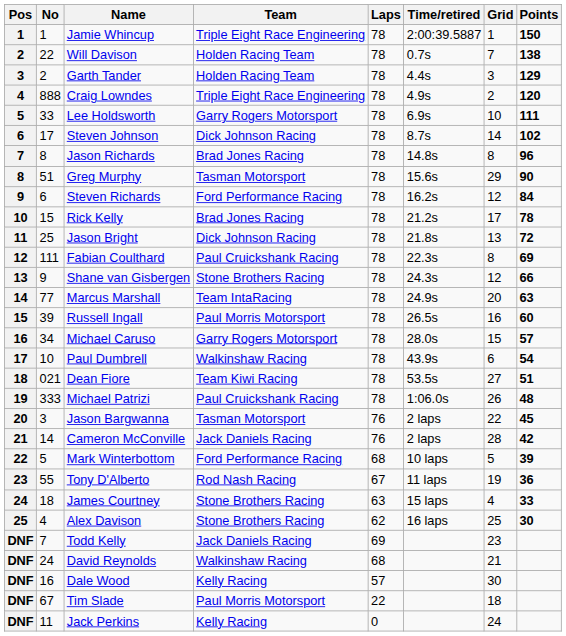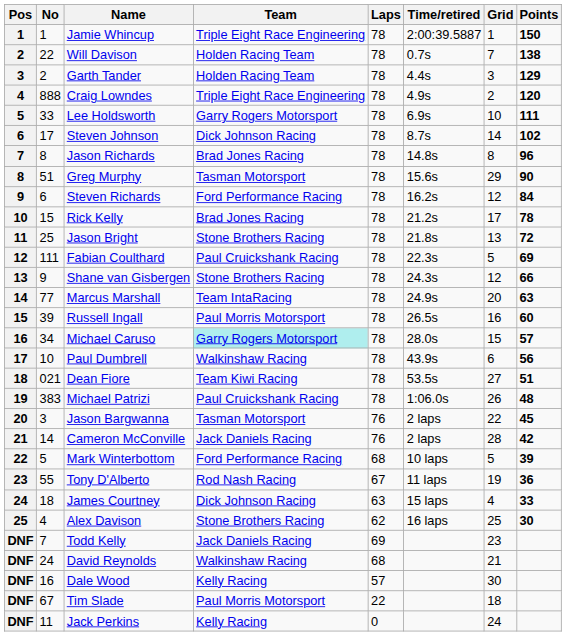Jason Bright | Team: Dick Johnson Racing -> Stone Brothers Racing
Fabian Coulthard | Grid: 8 -> 5
Michael Caruso | Team: no background -> paleturquoise background
Paul Dumbrell | Points: 54 -> 56
Michael Patrizi | No: 333 -> 383
James Courtney | Team: Stone Brothers Racing -> Dick Johnson Racing
